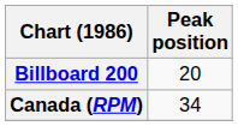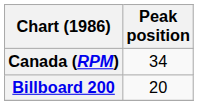rows swapped: Canada (RPM) <-> Billboard 200
